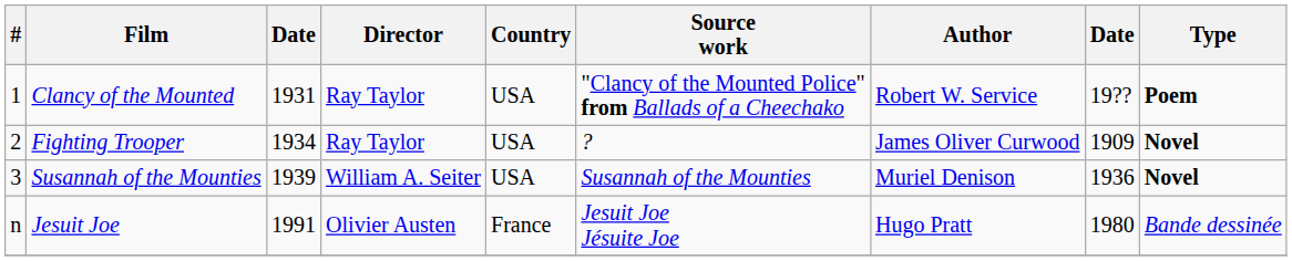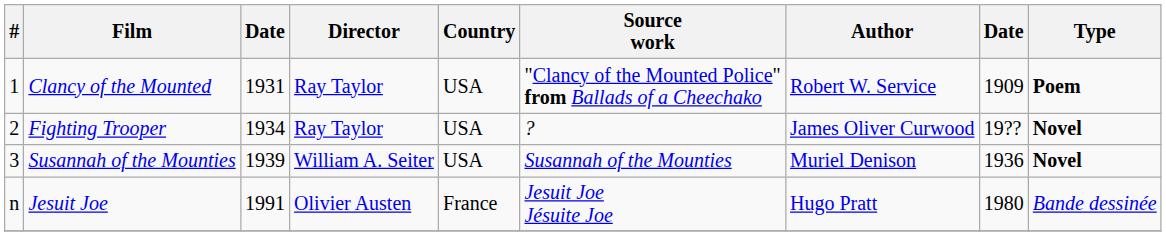Clancy of the Mounted | column 8: 19?? -> 1909
Fighting Trooper | column 8: 1909 -> 19??
